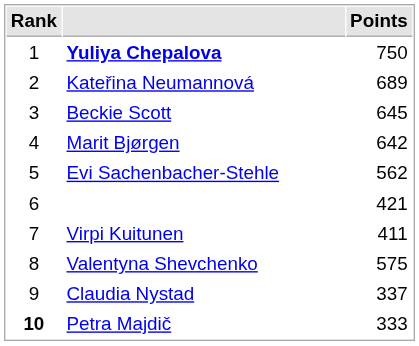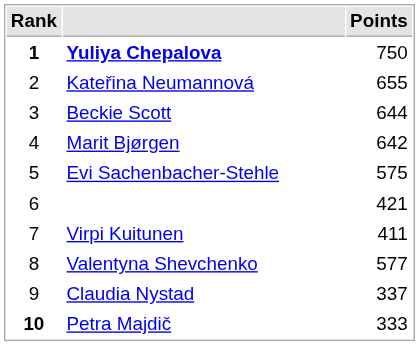Yuliya Chepalova | Rank: normal -> bold
Kateřina Neumannová | Points: 689 -> 655
Beckie Scott | Points: 645 -> 644
Evi Sachenbacher-Stehle | Points: 562 -> 575
Valentyna Shevchenko | Points: 575 -> 577
